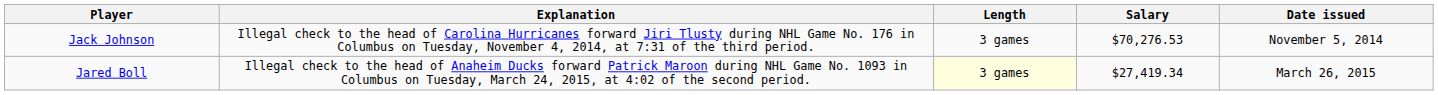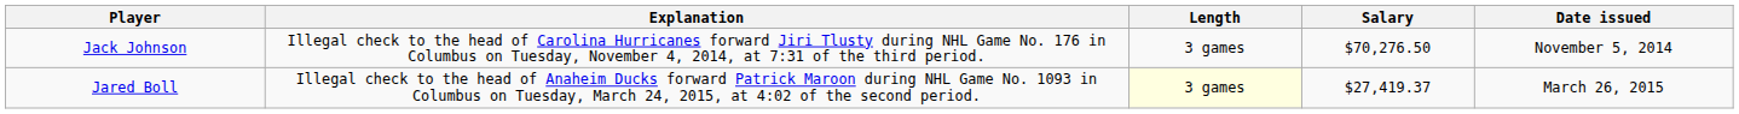Jack Johnson | Salary: $70,276.53 -> $70,276.50
Jared Boll | Salary: $27,419.34 -> $27,419.37
